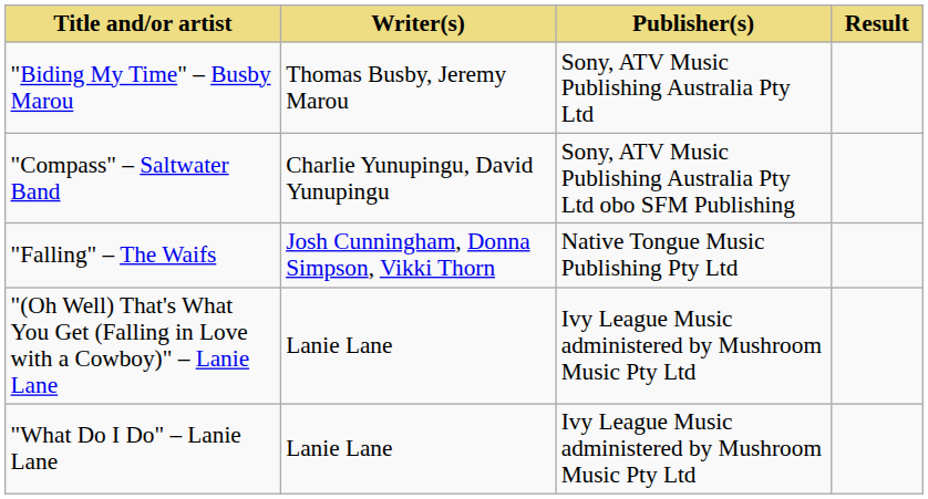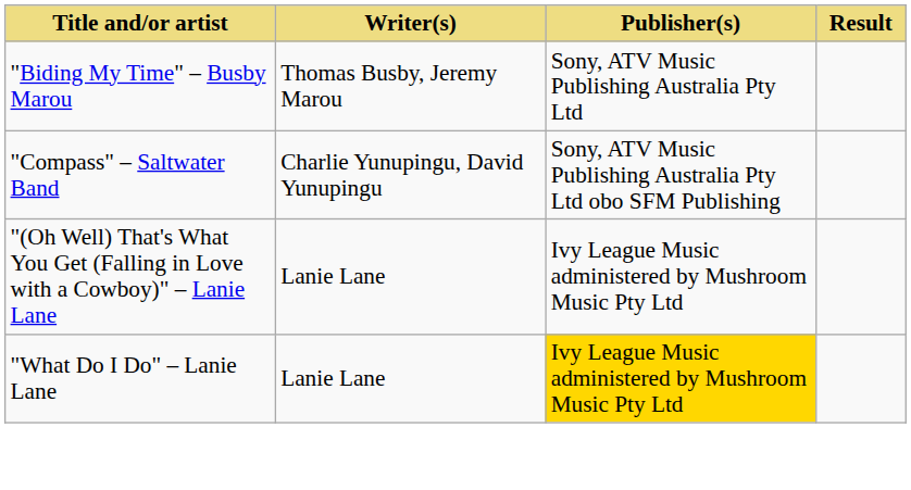- row: "Falling" – The Waifs | Josh Cunningham, Donna Simpson, Vikki Thorn | Native Tongue Music Publishing Pty Ltd
"What Do I Do" – Lanie Lane | Publisher(s): no background -> gold background
